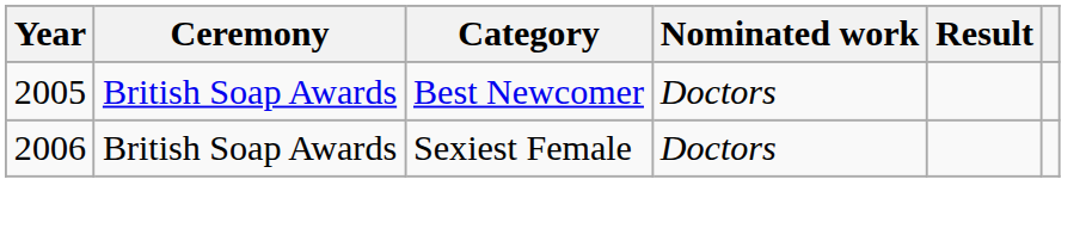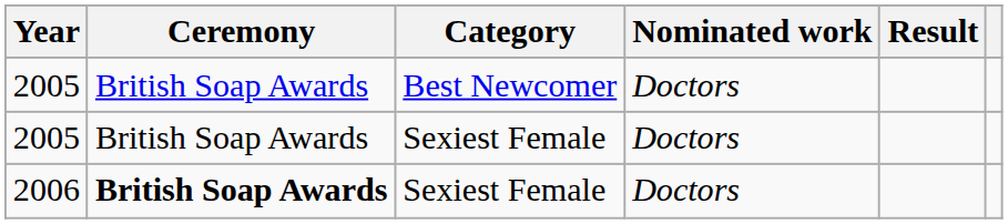+ row: 2005 | British Soap Awards | Sexiest Female | Doctors
2006 | Ceremony: normal -> bold
